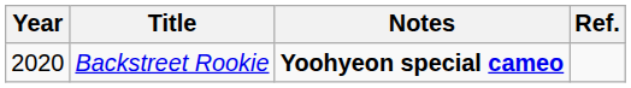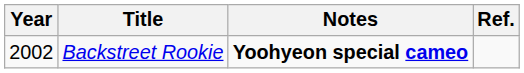Backstreet Rookie | Year: 2020 -> 2002
